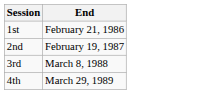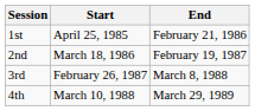+ column: Start | April 25, 1985 | March 18, 1986 | February 26, 1987 | March 10, 1988
